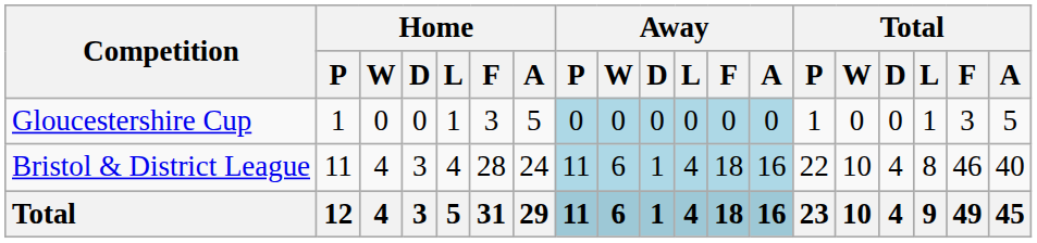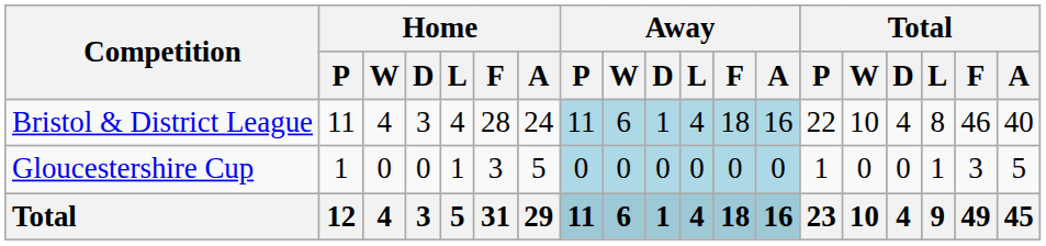rows swapped: Bristol & District League <-> Gloucestershire Cup
